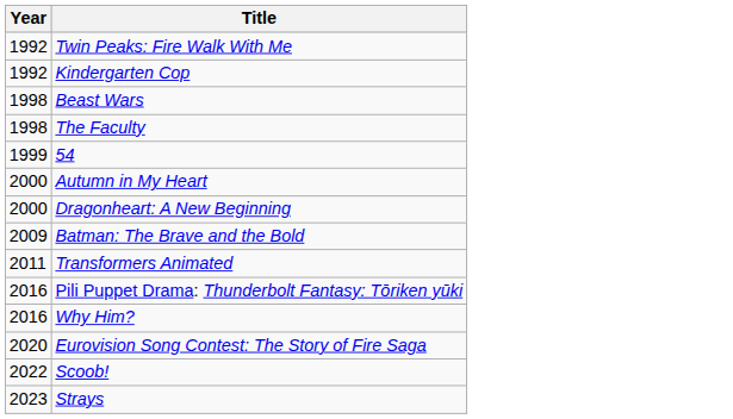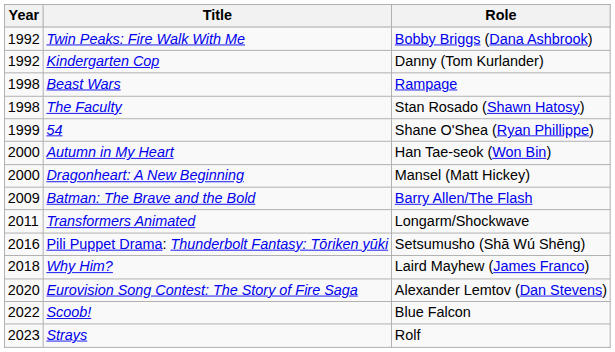+ column: Role | Bobby Briggs (Dana Ashbrook) | Danny (Tom Kurlander) | Rampage | Stan Rosado (Shawn Hatosy) | Shane O'Shea (Ryan Phillippe) | Han Tae-seok (Won Bin) | Mansel (Matt Hickey) | Barry Allen/The Flash | Longarm/Shockwave | Setsumusho (Shā Wú Shēng) | Laird Mayhew (James Franco) | Alexander Lemtov (Dan Stevens) | Blue Falcon | Rolf
Why Him? | Year: 2016 -> 2018
